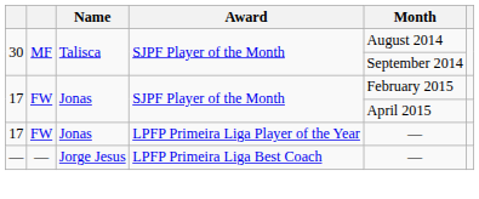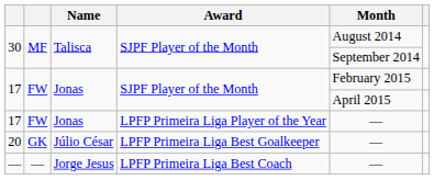+ row: 20 | GK | Júlio César | LPFP Primeira Liga Best Goalkeeper | —
